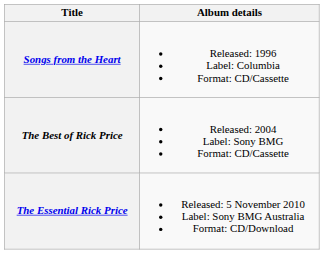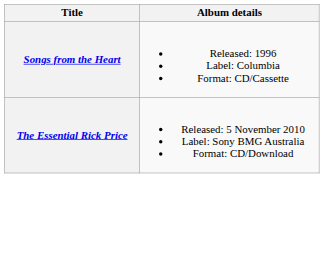- row: The Best of Rick Price | Released: 2004 Label: Sony BMG Format: CD/Cassette
